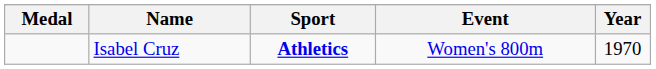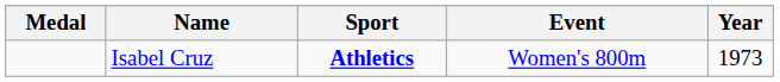Isabel Cruz | Year: 1970 -> 1973
